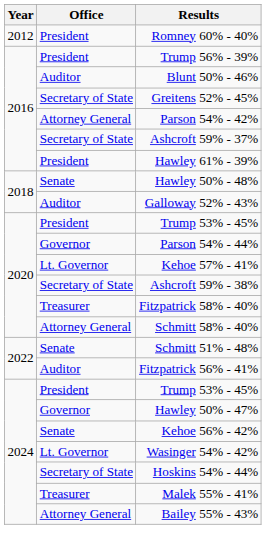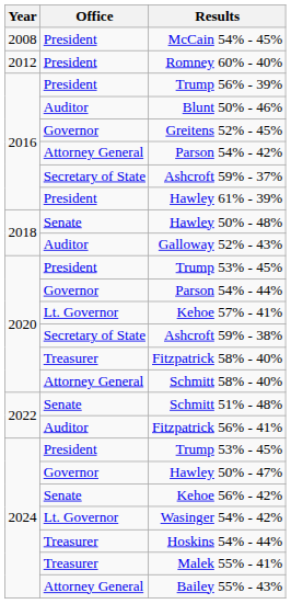+ row: 2008 | President | McCain 54% - 45%
Greitens 52% - 45% | Office: Secretary of State -> Governor
Hoskins 54% - 44% | Office: Secretary of State -> Treasurer
